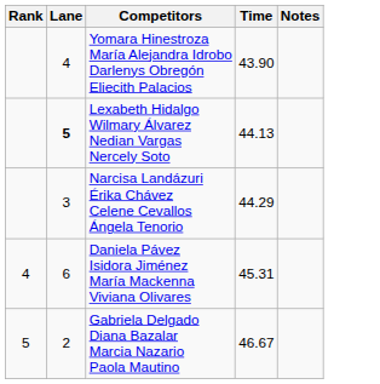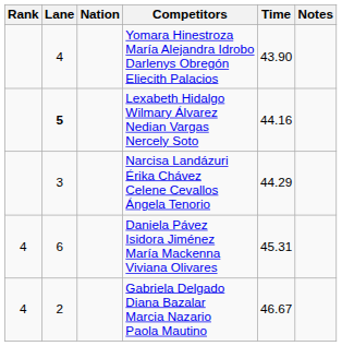+ column: Nation
Lexabeth Hidalgo Wilmary Álvarez Nedian Vargas Nercely Soto | Time: 44.13 -> 44.16
Gabriela Delgado Diana Bazalar Marcia Nazario Paola Mautino | Rank: 5 -> 4
